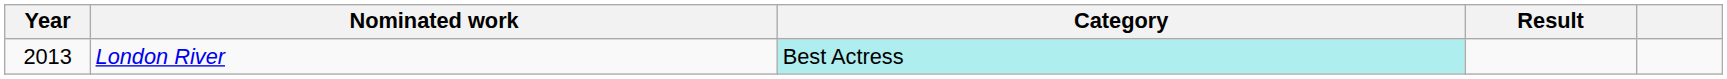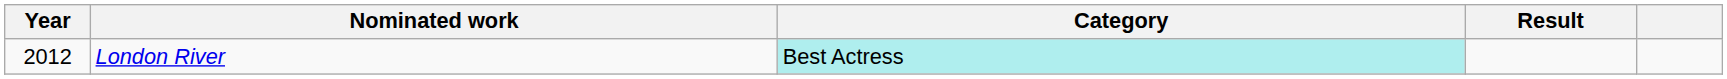London River | Year: 2013 -> 2012
